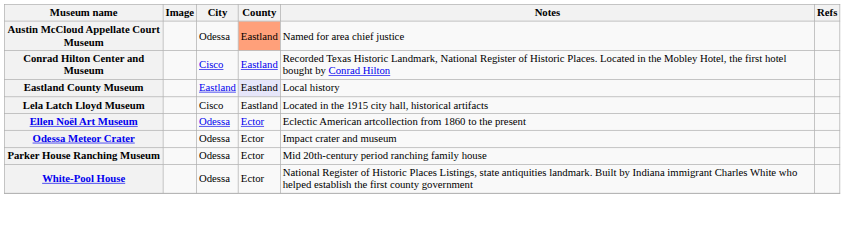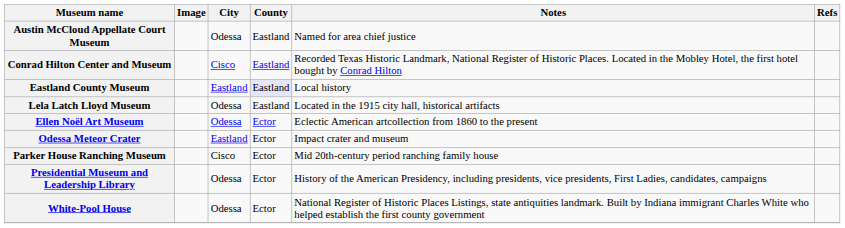Austin McCloud Appellate Court Museum | County: lightsalmon background -> no background
Lela Latch Lloyd Museum | City: Cisco -> Odessa
Odessa Meteor Crater | City: Odessa -> Eastland
Parker House Ranching Museum | City: Odessa -> Cisco
+ row: Presidential Museum and Leadership Library | Odessa | Ector | History of the American Presidency, including presidents, vice presidents, First Ladies, candidates, campaigns
